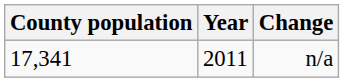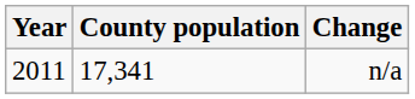columns swapped: Year <-> County population
